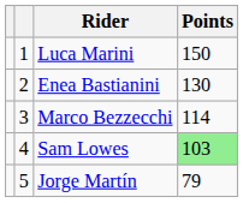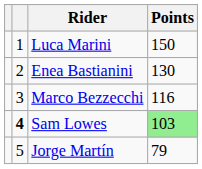Marco Bezzecchi | Points: 114 -> 116
Sam Lowes | column 2: normal -> bold
